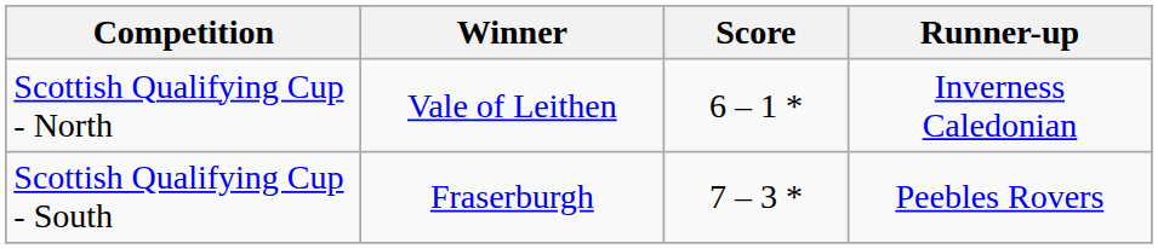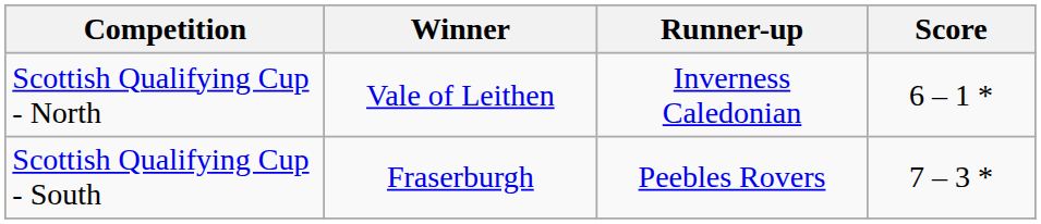columns swapped: Score <-> Runner-up
